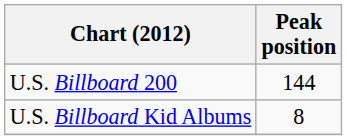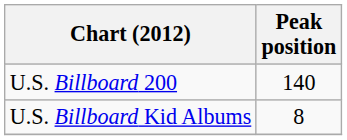U.S. Billboard 200 | Peak position: 144 -> 140
